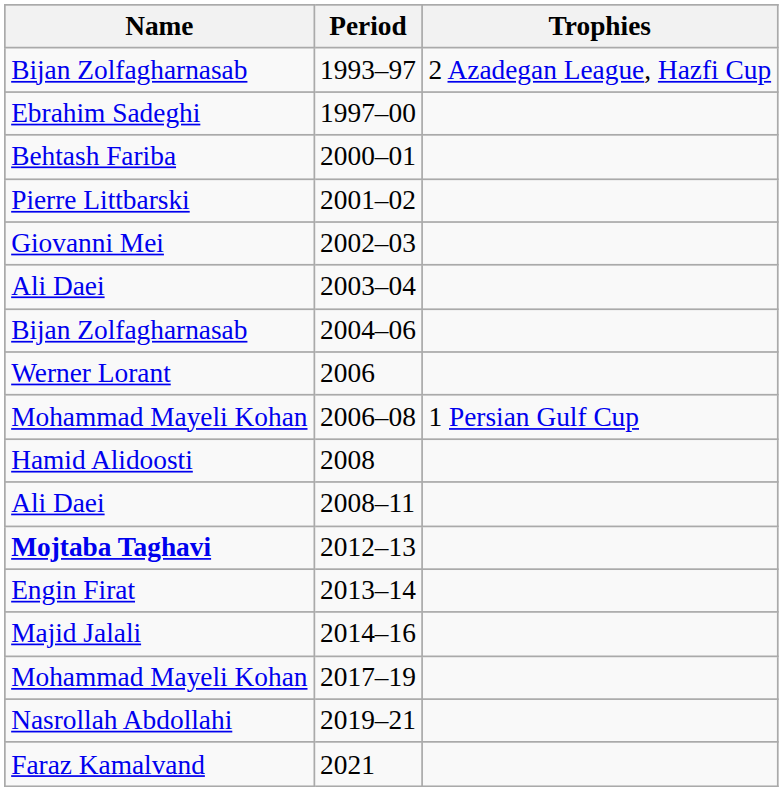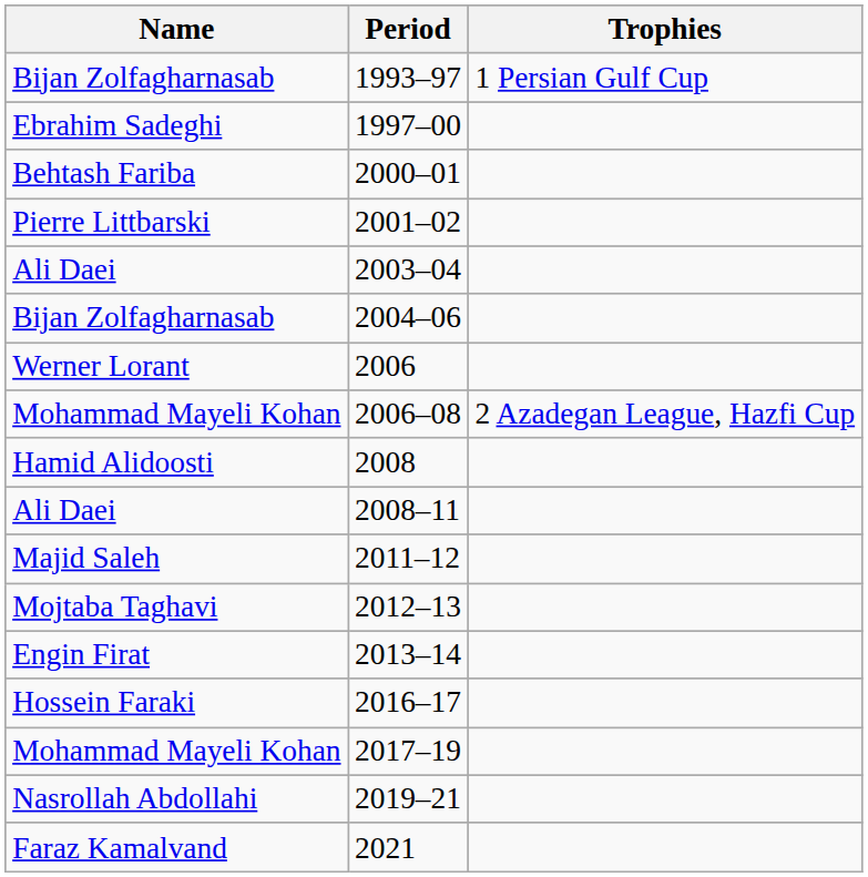1993–97 | Trophies: 2 Azadegan League, Hazfi Cup -> 1 Persian Gulf Cup
- row: Giovanni Mei | 2002–03
2006–08 | Trophies: 1 Persian Gulf Cup -> 2 Azadegan League, Hazfi Cup
+ row: Majid Saleh | 2011–12
2012–13 | Name: bold -> normal
- row: Majid Jalali | 2014–16
+ row: Hossein Faraki | 2016–17
